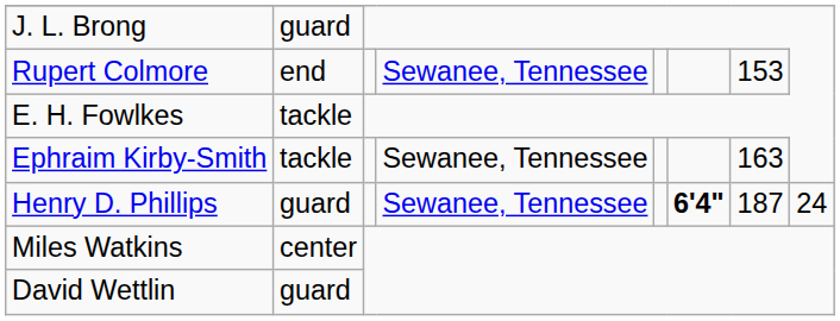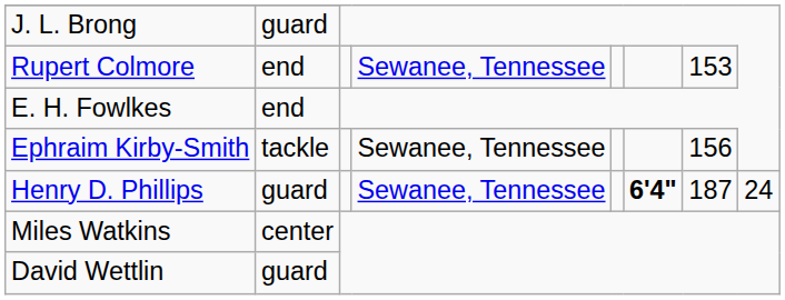E. H. Fowlkes | column 2: tackle -> end
Ephraim Kirby-Smith | column 7: 163 -> 156
